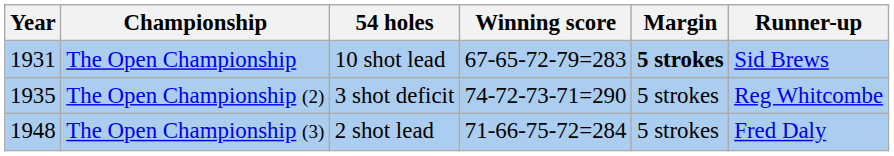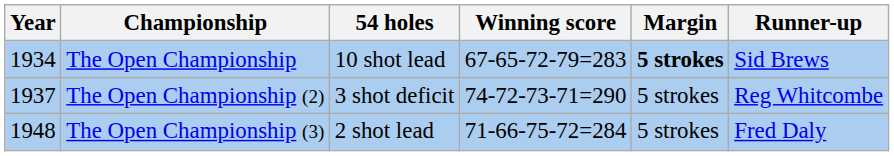The Open Championship | Year: 1931 -> 1934
The Open Championship (2) | Year: 1935 -> 1937
